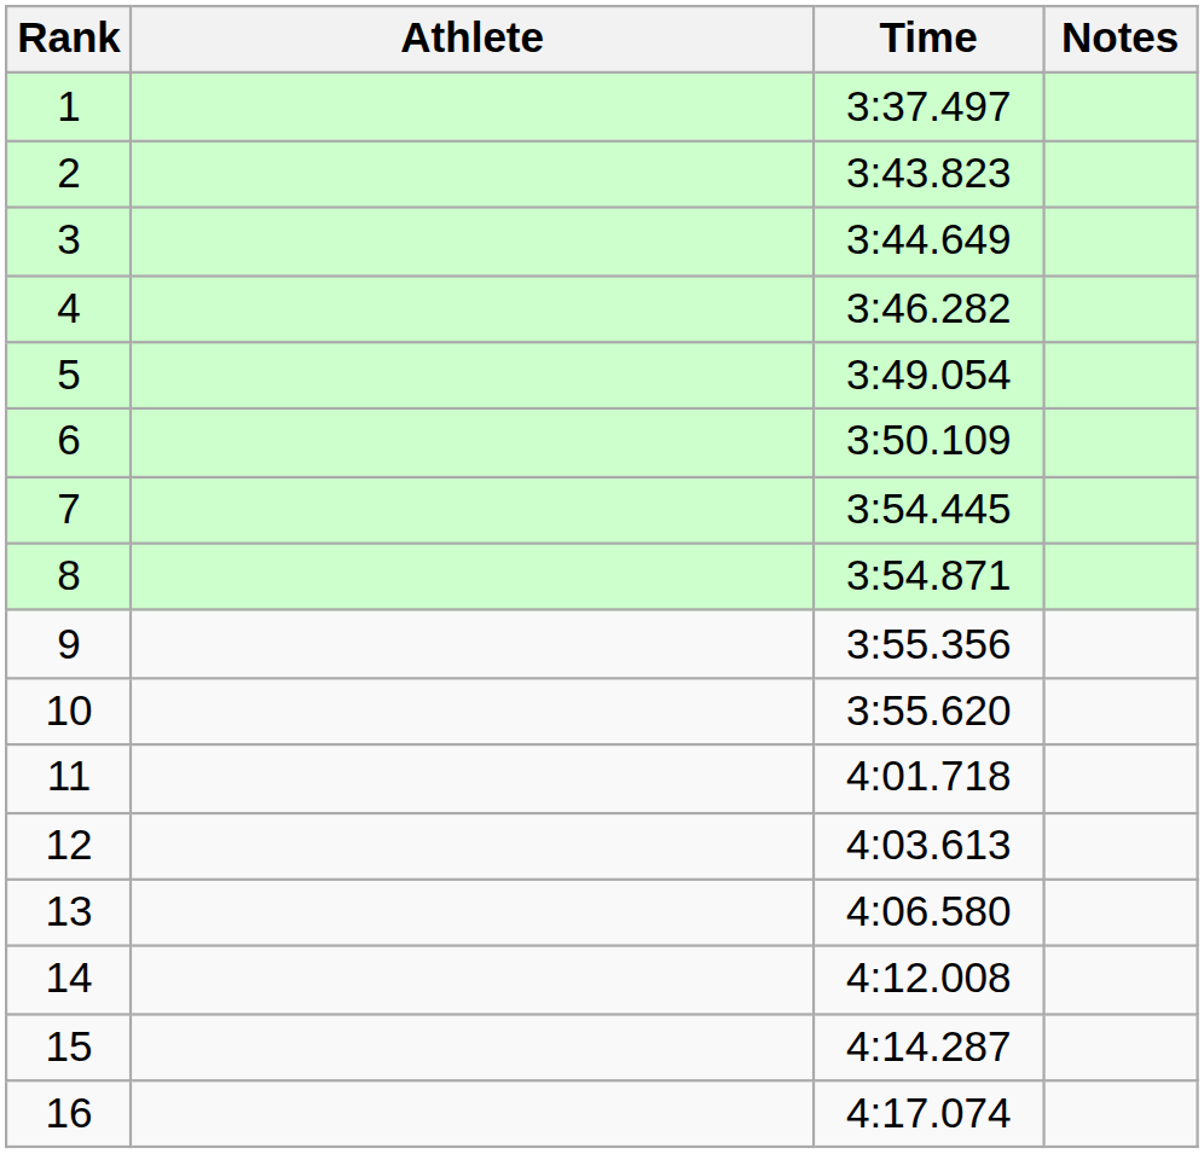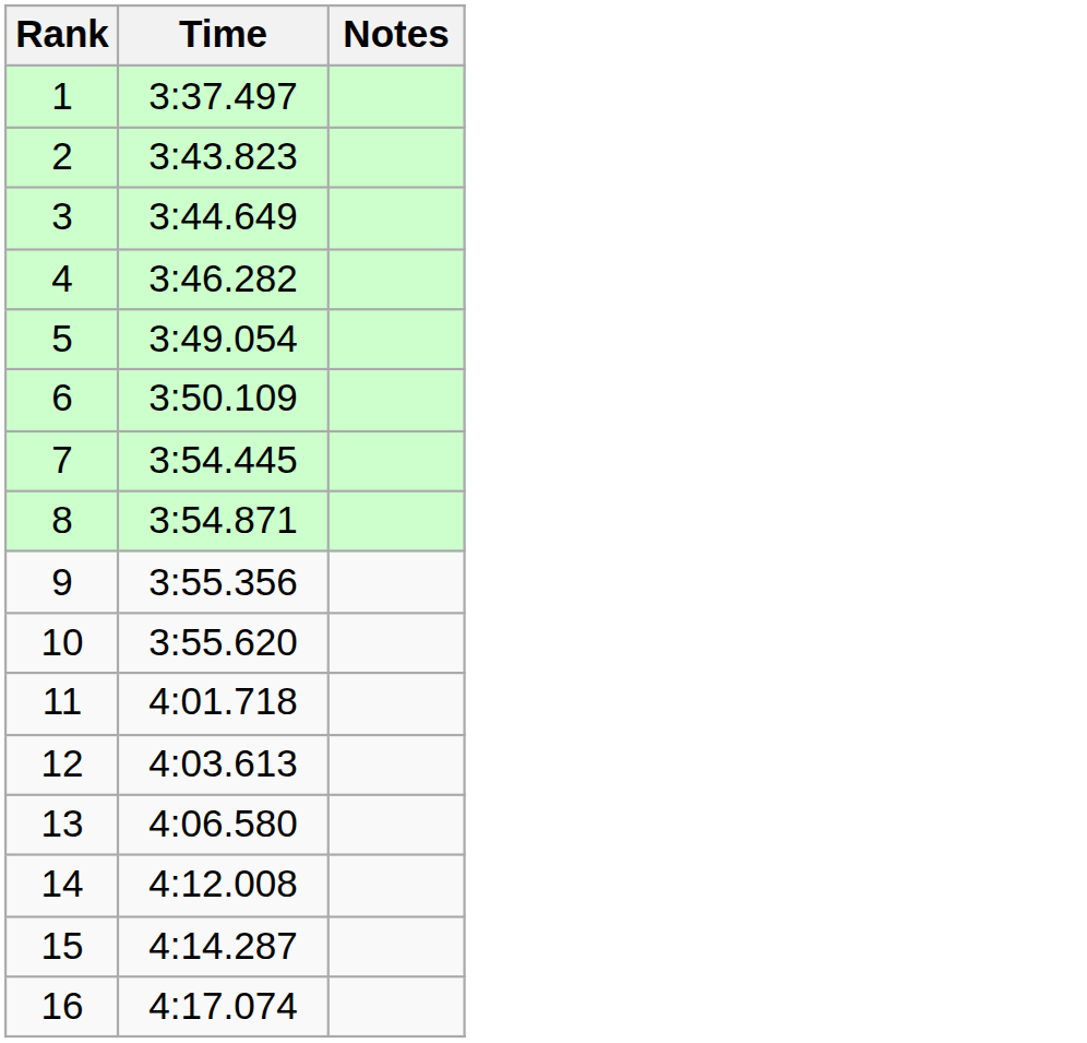- column: Athlete
